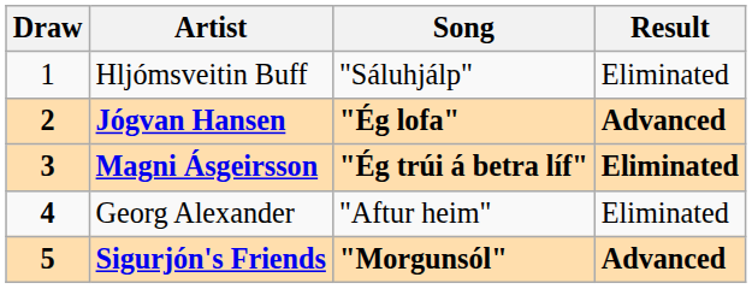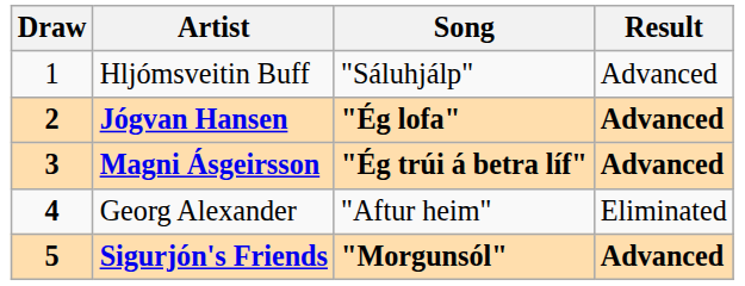Hljómsveitin Buff | Result: Eliminated -> Advanced
Magni Ásgeirsson | Result: Eliminated -> Advanced
